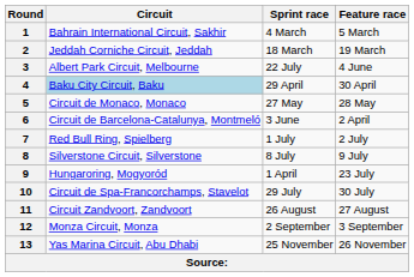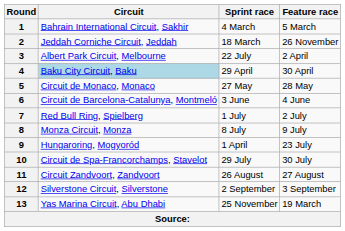2 | Feature race: 19 March -> 26 November
3 | Feature race: 4 June -> 2 April
6 | Feature race: 2 April -> 4 June
8 | Circuit: Silverstone Circuit, Silverstone -> Monza Circuit, Monza
12 | Circuit: Monza Circuit, Monza -> Silverstone Circuit, Silverstone
13 | Feature race: 26 November -> 19 March
